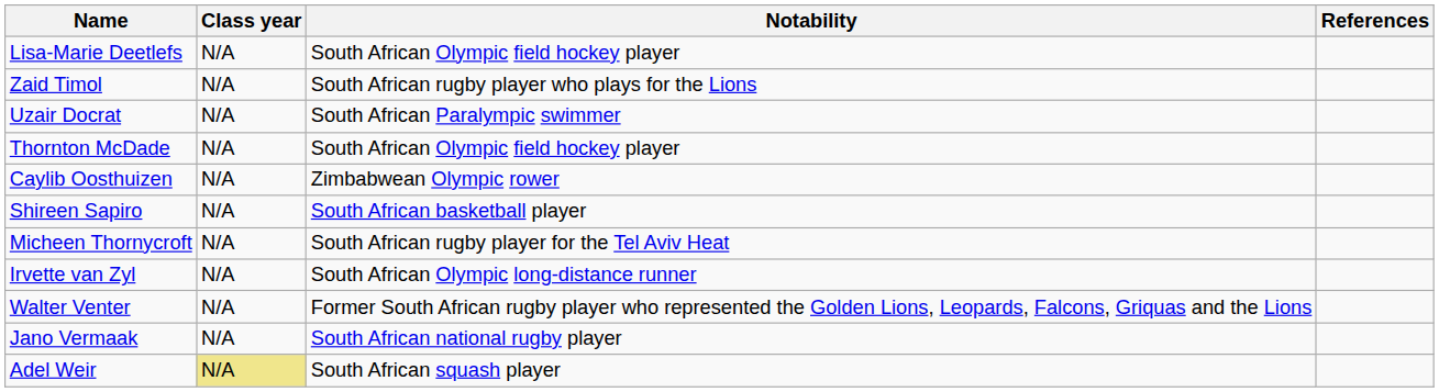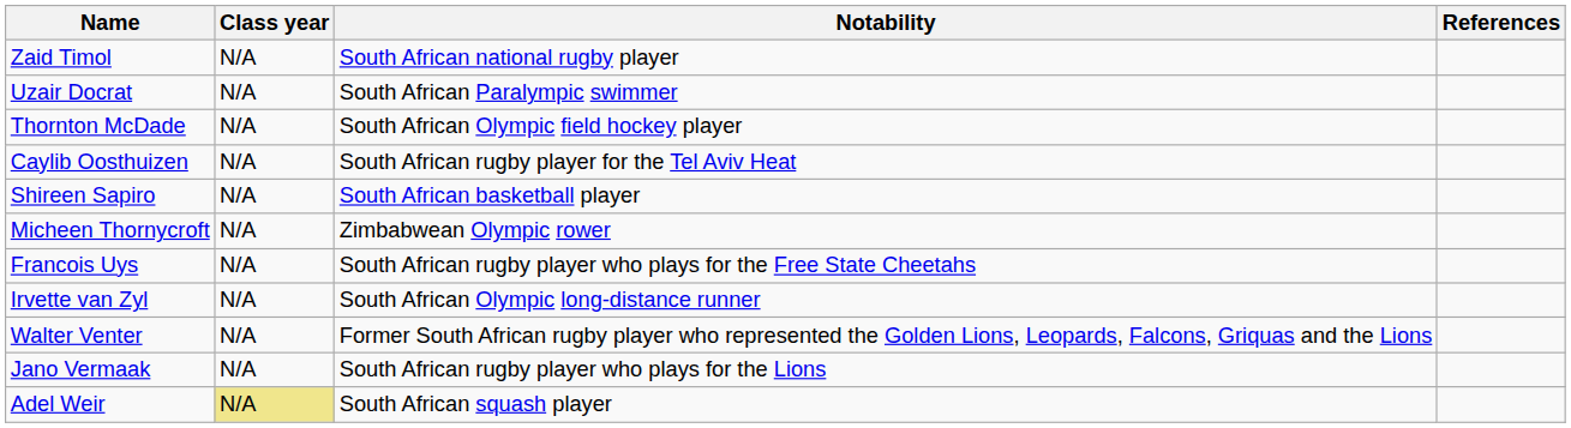- row: Lisa-Marie Deetlefs | N/A | South African Olympic field hockey player
Zaid Timol | Notability: South African rugby player who plays for the Lions -> South African national rugby player
Caylib Oosthuizen | Notability: Zimbabwean Olympic rower -> South African rugby player for the Tel Aviv Heat
Micheen Thornycroft | Notability: South African rugby player for the Tel Aviv Heat -> Zimbabwean Olympic rower
+ row: Francois Uys | N/A | South African rugby player who plays for the Free State Cheetahs
Jano Vermaak | Notability: South African national rugby player -> South African rugby player who plays for the Lions
